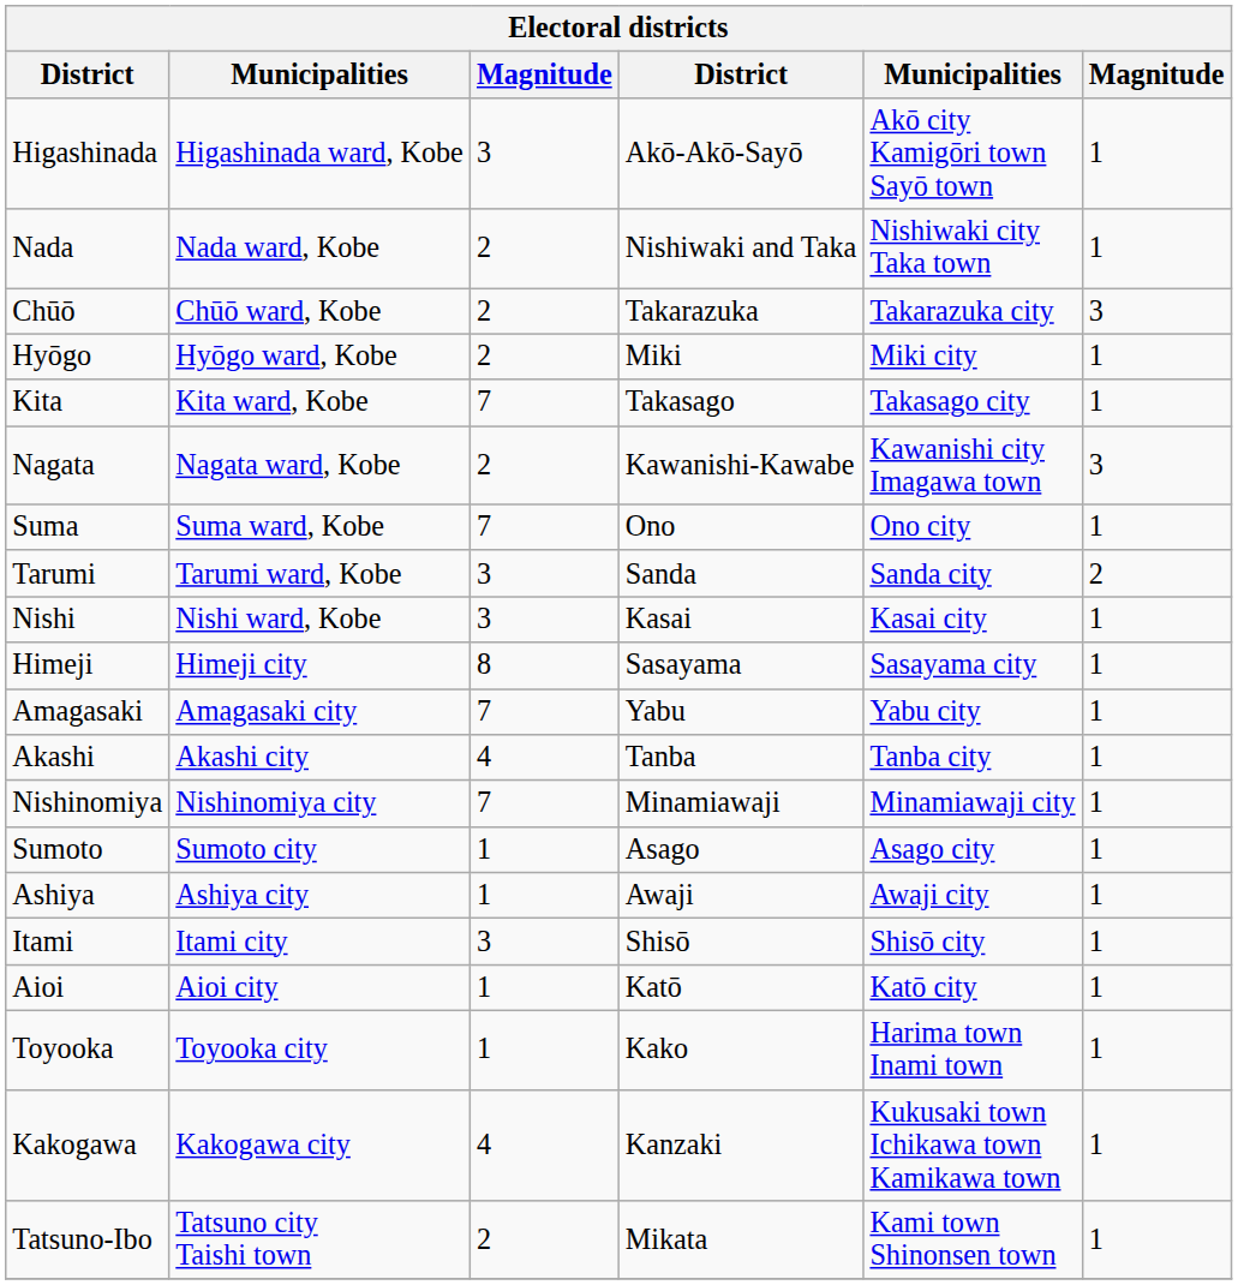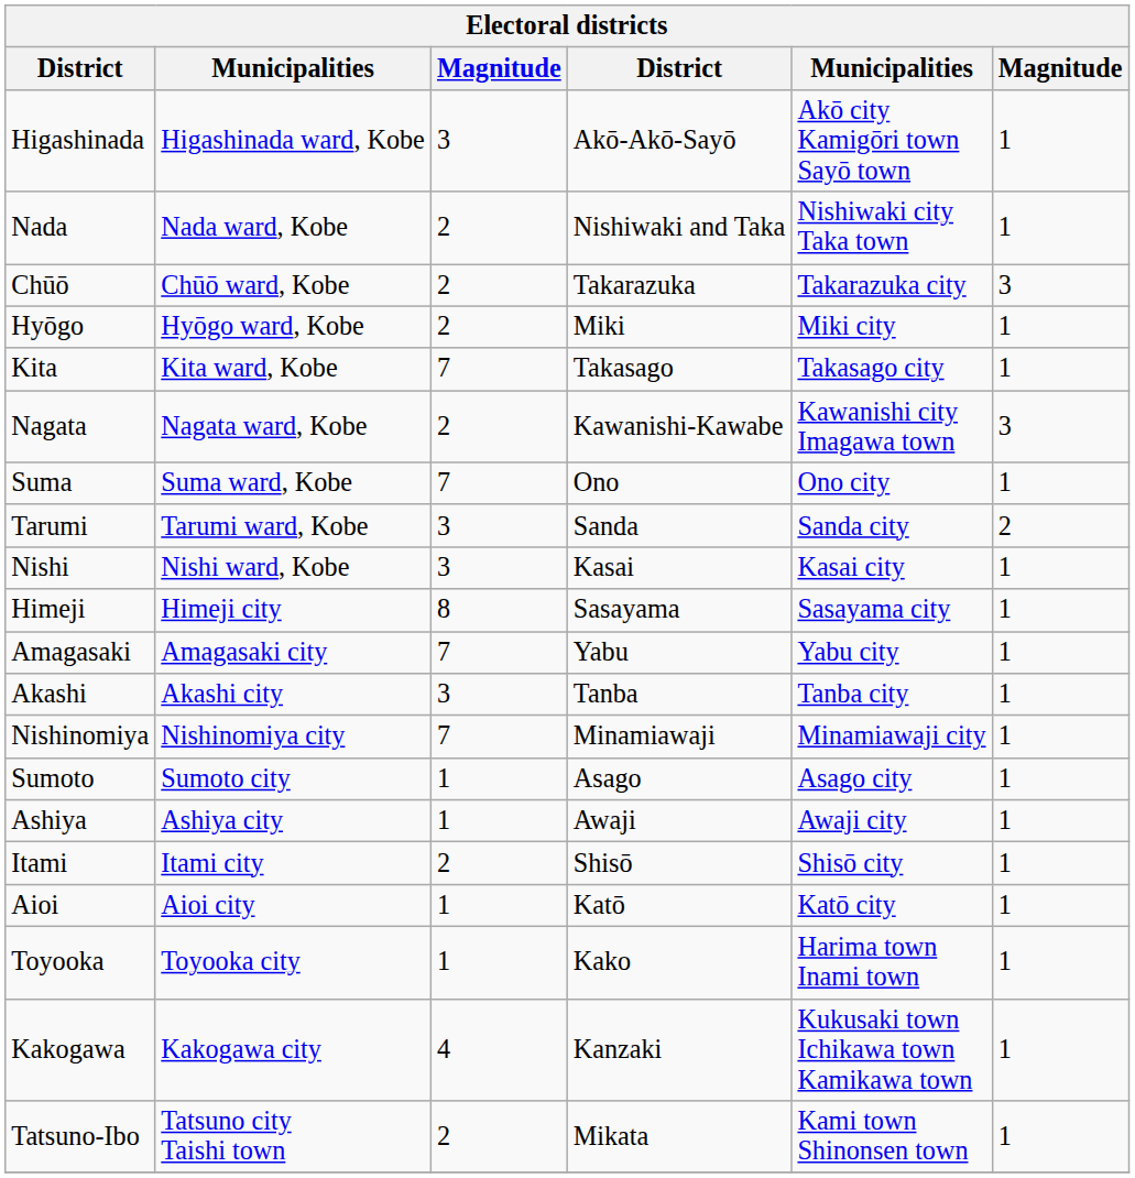Akashi | column 3: 4 -> 3
Itami | column 3: 3 -> 2
